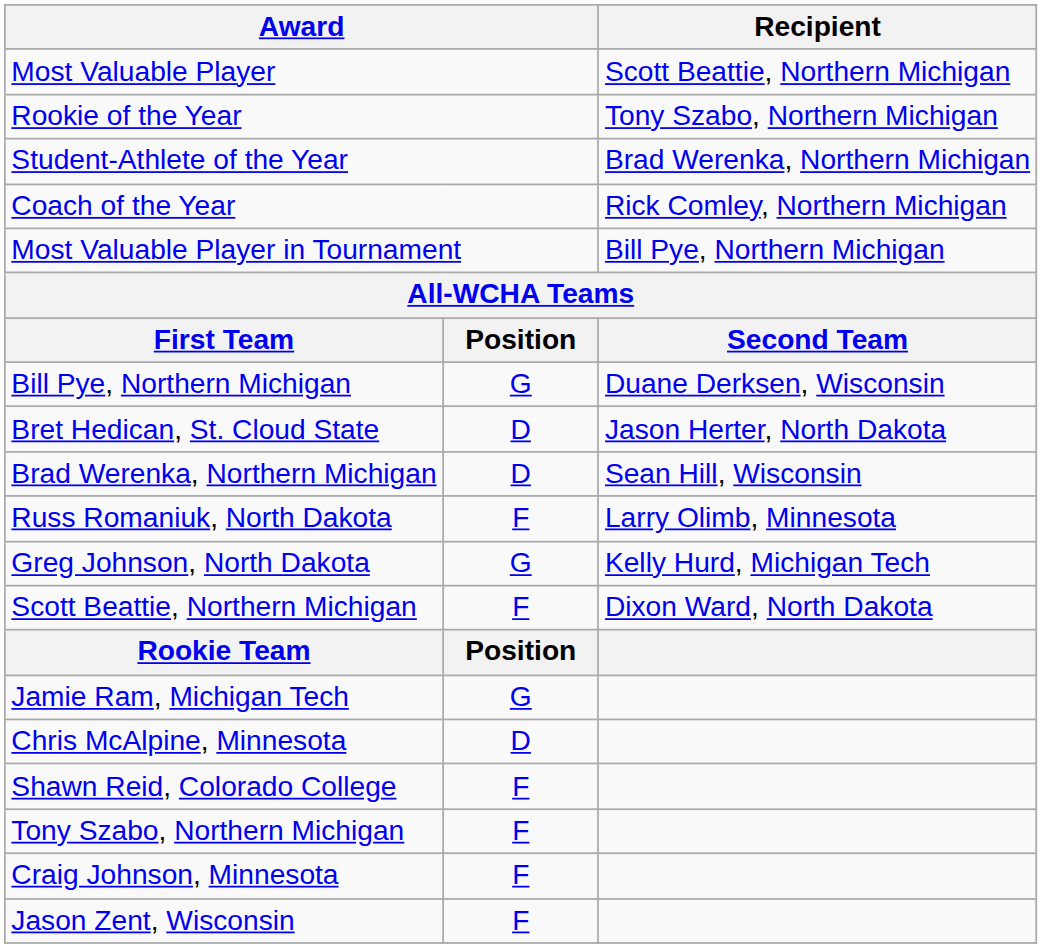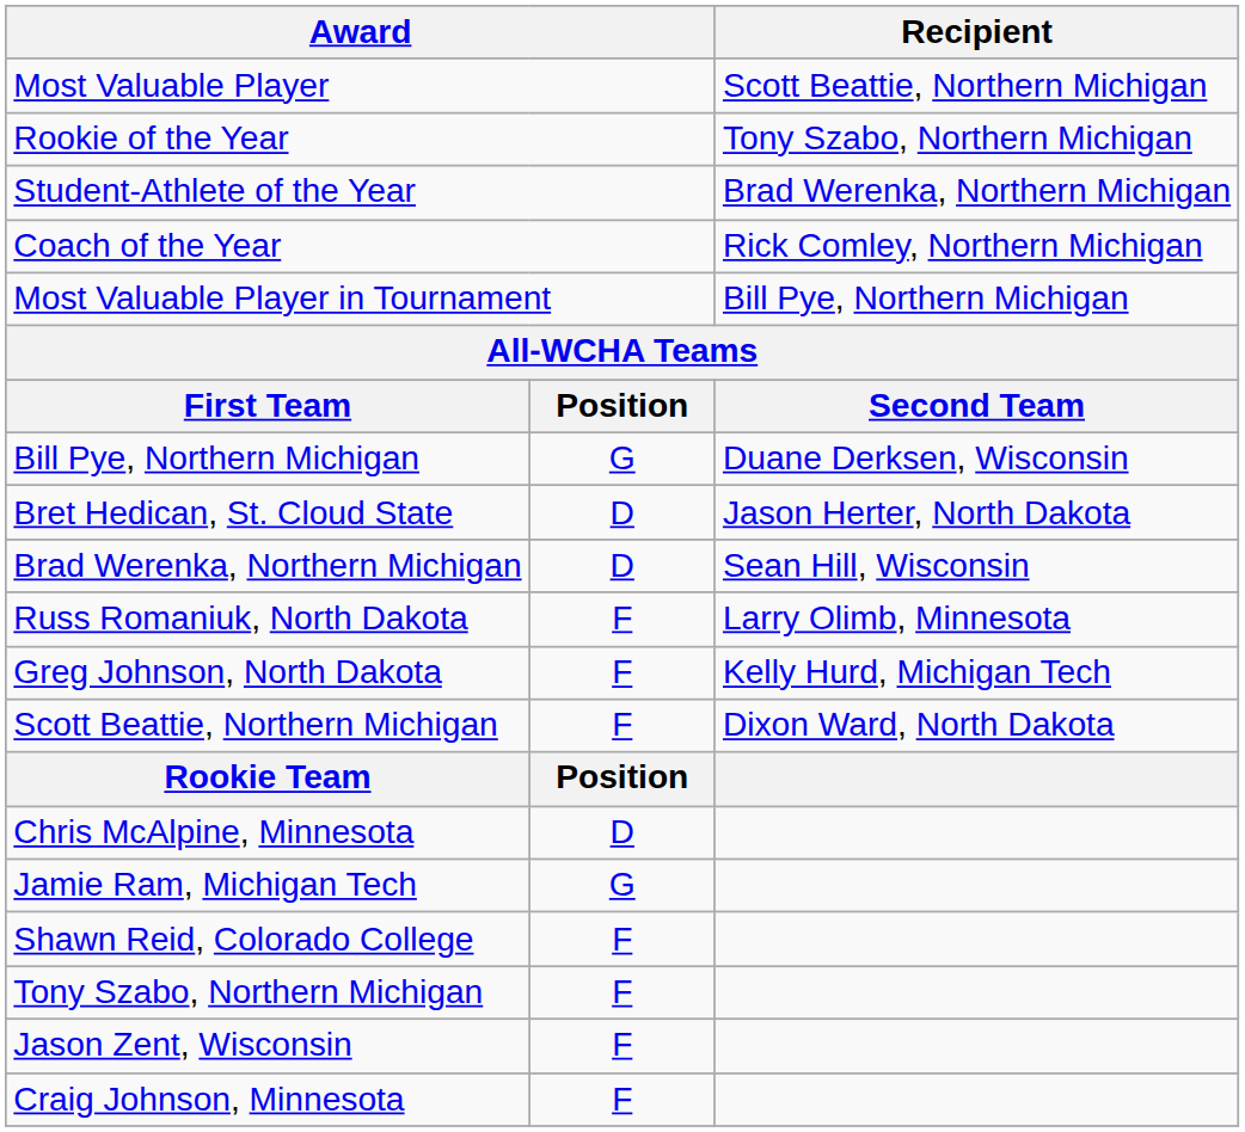Greg Johnson, North Dakota | column 2: G -> F
rows swapped: Jamie Ram, Michigan Tech <-> Chris McAlpine, Minnesota
rows swapped: Jason Zent, Wisconsin <-> Craig Johnson, Minnesota
